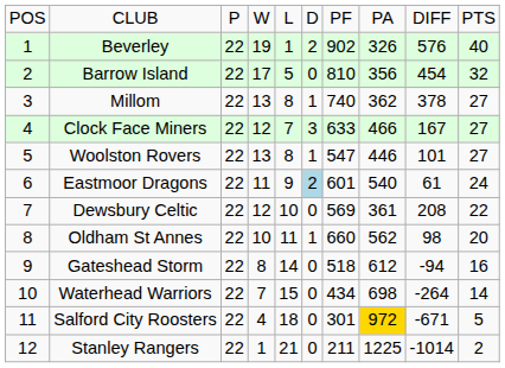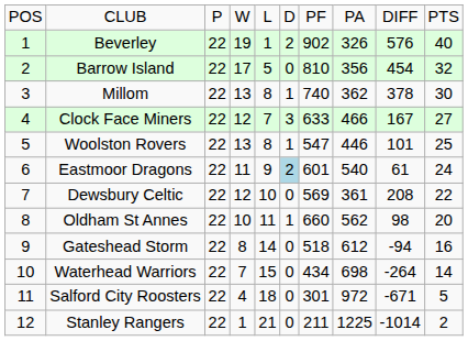Millom | column 10: 27 -> 30
Woolston Rovers | column 10: 27 -> 25
Salford City Roosters | column 8: gold background -> no background
